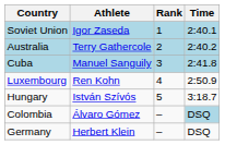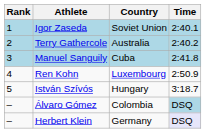columns swapped: Rank <-> Country
Herbert Klein | Time: no background -> lavender background
